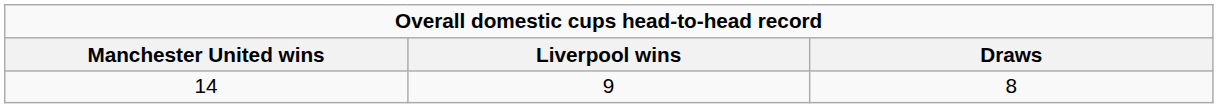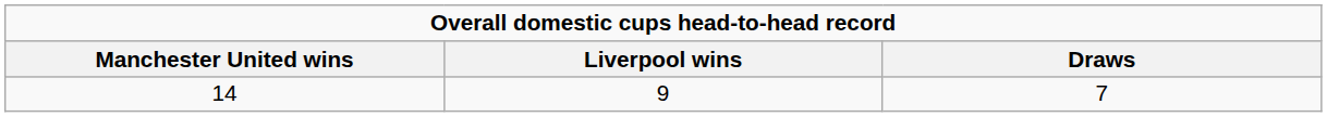14 | Draws: 8 -> 7
